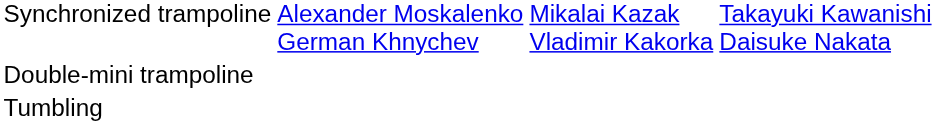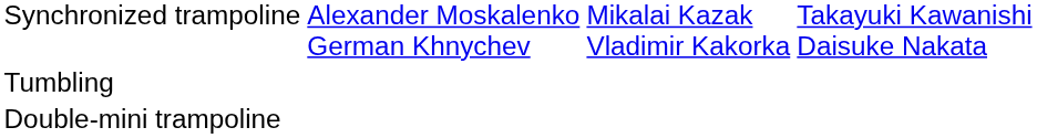rows swapped: Double-mini trampoline <-> Tumbling
